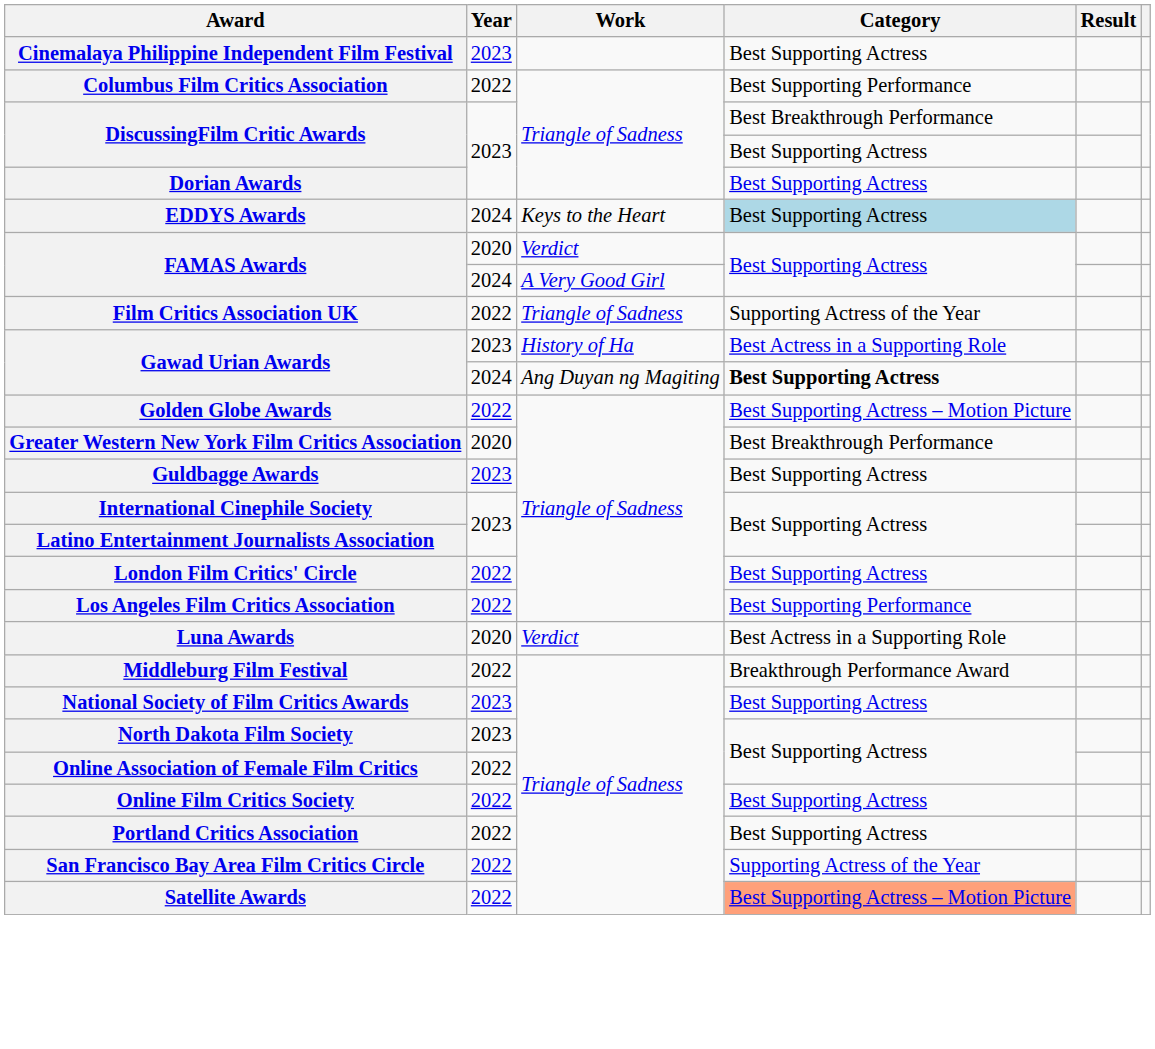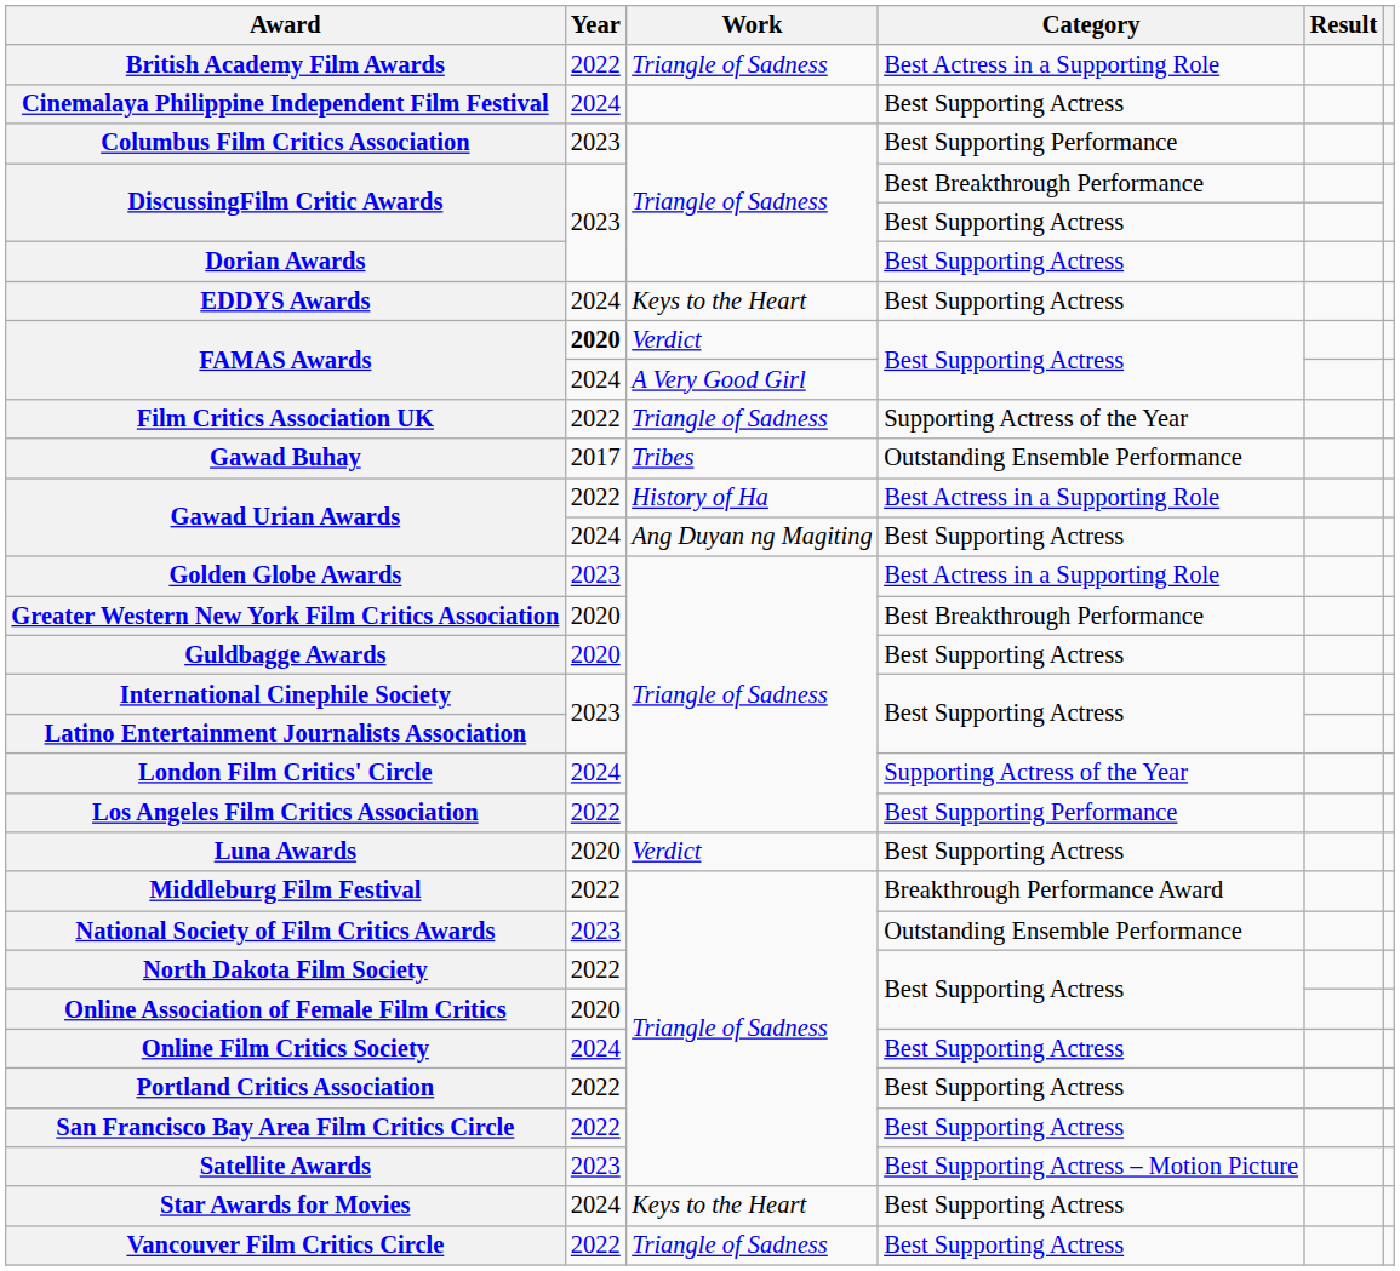+ row: British Academy Film Awards | 2022 | Triangle of Sadness | Best Actress in a Supporting Role
Cinemalaya Philippine Independent Film Festival | Year: 2023 -> 2024
Columbus Film Critics Association | Year: 2022 -> 2023
EDDYS Awards | Category: lightblue background -> no background
FAMAS Awards / Verdict | Year: normal -> bold
+ row: Gawad Buhay | 2017 | Tribes | Outstanding Ensemble Performance
Gawad Urian Awards / History of Ha | Year: 2023 -> 2022
Gawad Urian Awards / Ang Duyan ng Magiting | Category: bold -> normal
Golden Globe Awards | Year: 2022 -> 2023
Golden Globe Awards | Category: Best Supporting Actress – Motion Picture -> Best Actress in a Supporting Role
Guldbagge Awards | Year: 2023 -> 2020
London Film Critics' Circle | Year: 2022 -> 2024
London Film Critics' Circle | Category: Best Supporting Actress -> Supporting Actress of the Year
Luna Awards | Category: Best Actress in a Supporting Role -> Best Supporting Actress
National Society of Film Critics Awards | Category: Best Supporting Actress -> Outstanding Ensemble Performance
North Dakota Film Society | Year: 2023 -> 2022
Online Association of Female Film Critics | Year: 2022 -> 2020
Online Film Critics Society | Year: 2022 -> 2024
San Francisco Bay Area Film Critics Circle | Category: Supporting Actress of the Year -> Best Supporting Actress
Satellite Awards | Year: 2022 -> 2023
Satellite Awards | Category: lightsalmon background -> no background
+ row: Star Awards for Movies | 2024 | Keys to the Heart | Best Supporting Actress
+ row: Vancouver Film Critics Circle | 2022 | Triangle of Sadness | Best Supporting Actress
